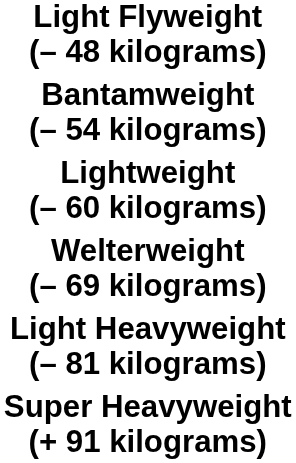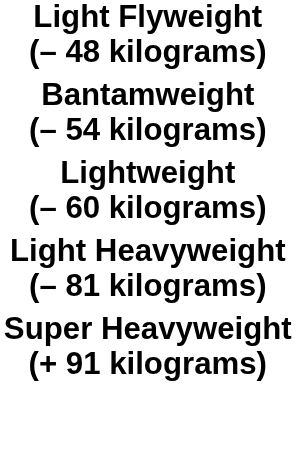- row: Welterweight (– 69 kilograms)
